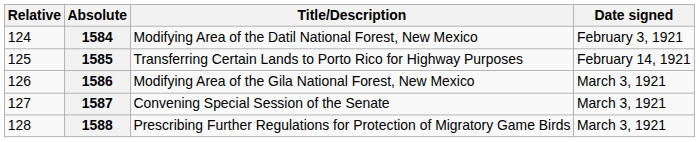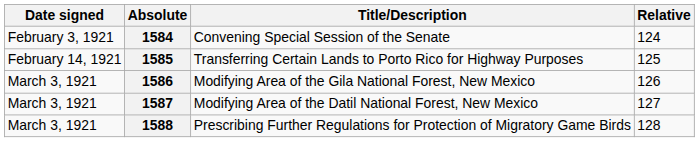columns swapped: Relative <-> Date signed
1584 | Title/Description: Modifying Area of the Datil National Forest, New Mexico -> Convening Special Session of the Senate
1587 | Title/Description: Convening Special Session of the Senate -> Modifying Area of the Datil National Forest, New Mexico
